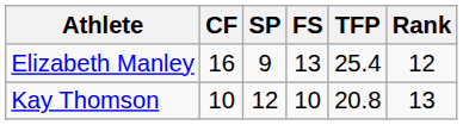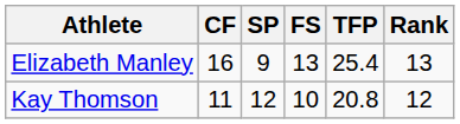Elizabeth Manley | Rank: 12 -> 13
Kay Thomson | CF: 10 -> 11
Kay Thomson | Rank: 13 -> 12
